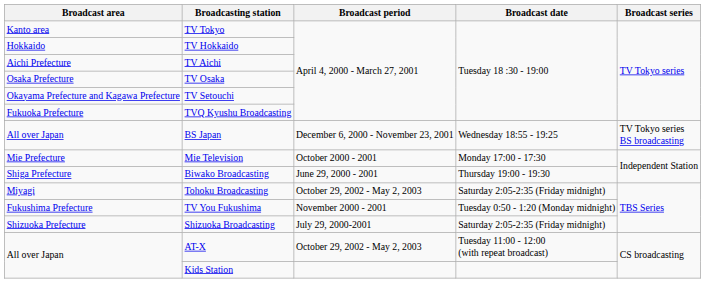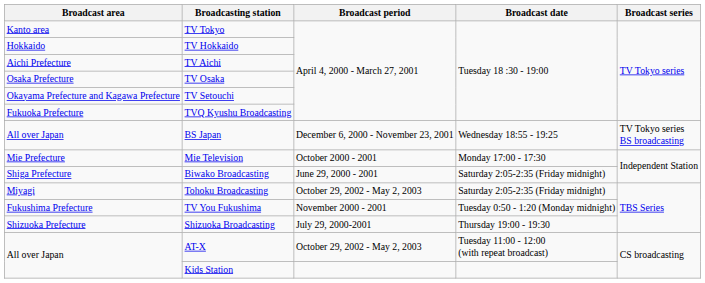Biwako Broadcasting | Broadcast date: Thursday 19:00 - 19:30 -> Saturday 2:05-2:35 (Friday midnight)
Shizuoka Broadcasting | Broadcast date: Saturday 2:05-2:35 (Friday midnight) -> Thursday 19:00 - 19:30
